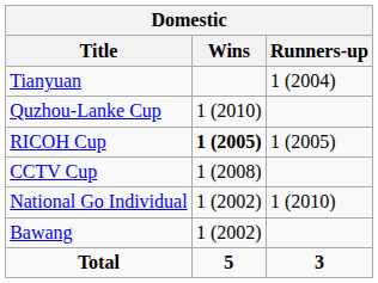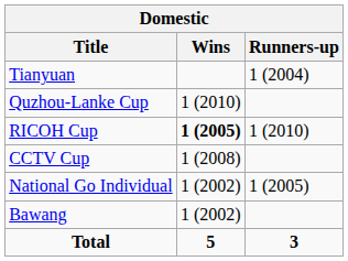RICOH Cup | Runners-up: 1 (2005) -> 1 (2010)
National Go Individual | Runners-up: 1 (2010) -> 1 (2005)
